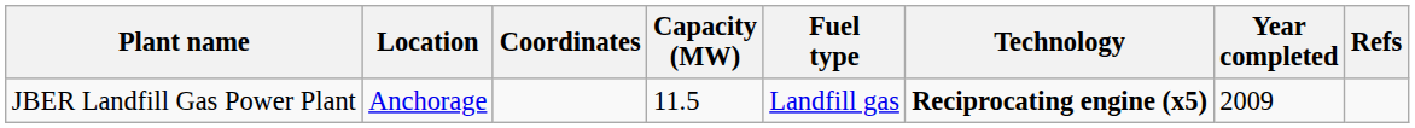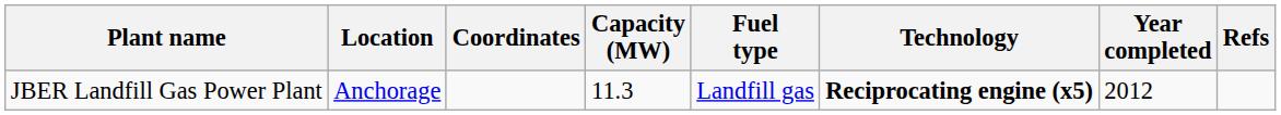JBER Landfill Gas Power Plant | Capacity (MW): 11.5 -> 11.3
JBER Landfill Gas Power Plant | Year completed: 2009 -> 2012
